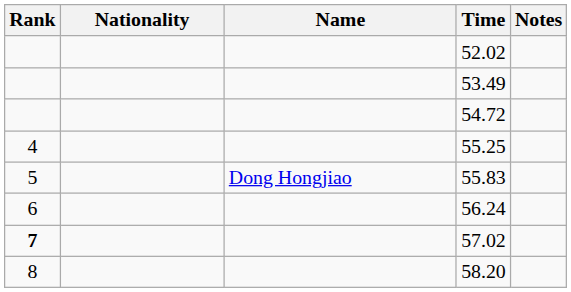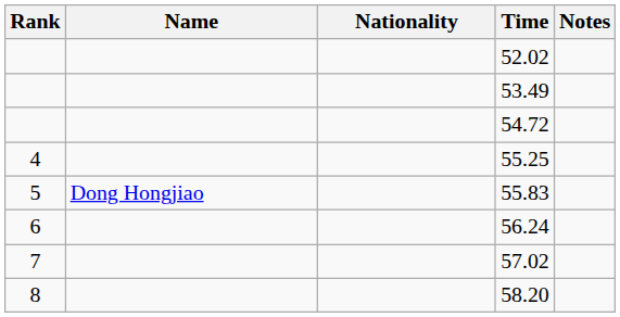columns swapped: Name <-> Nationality
57.02 | Rank: bold -> normal
